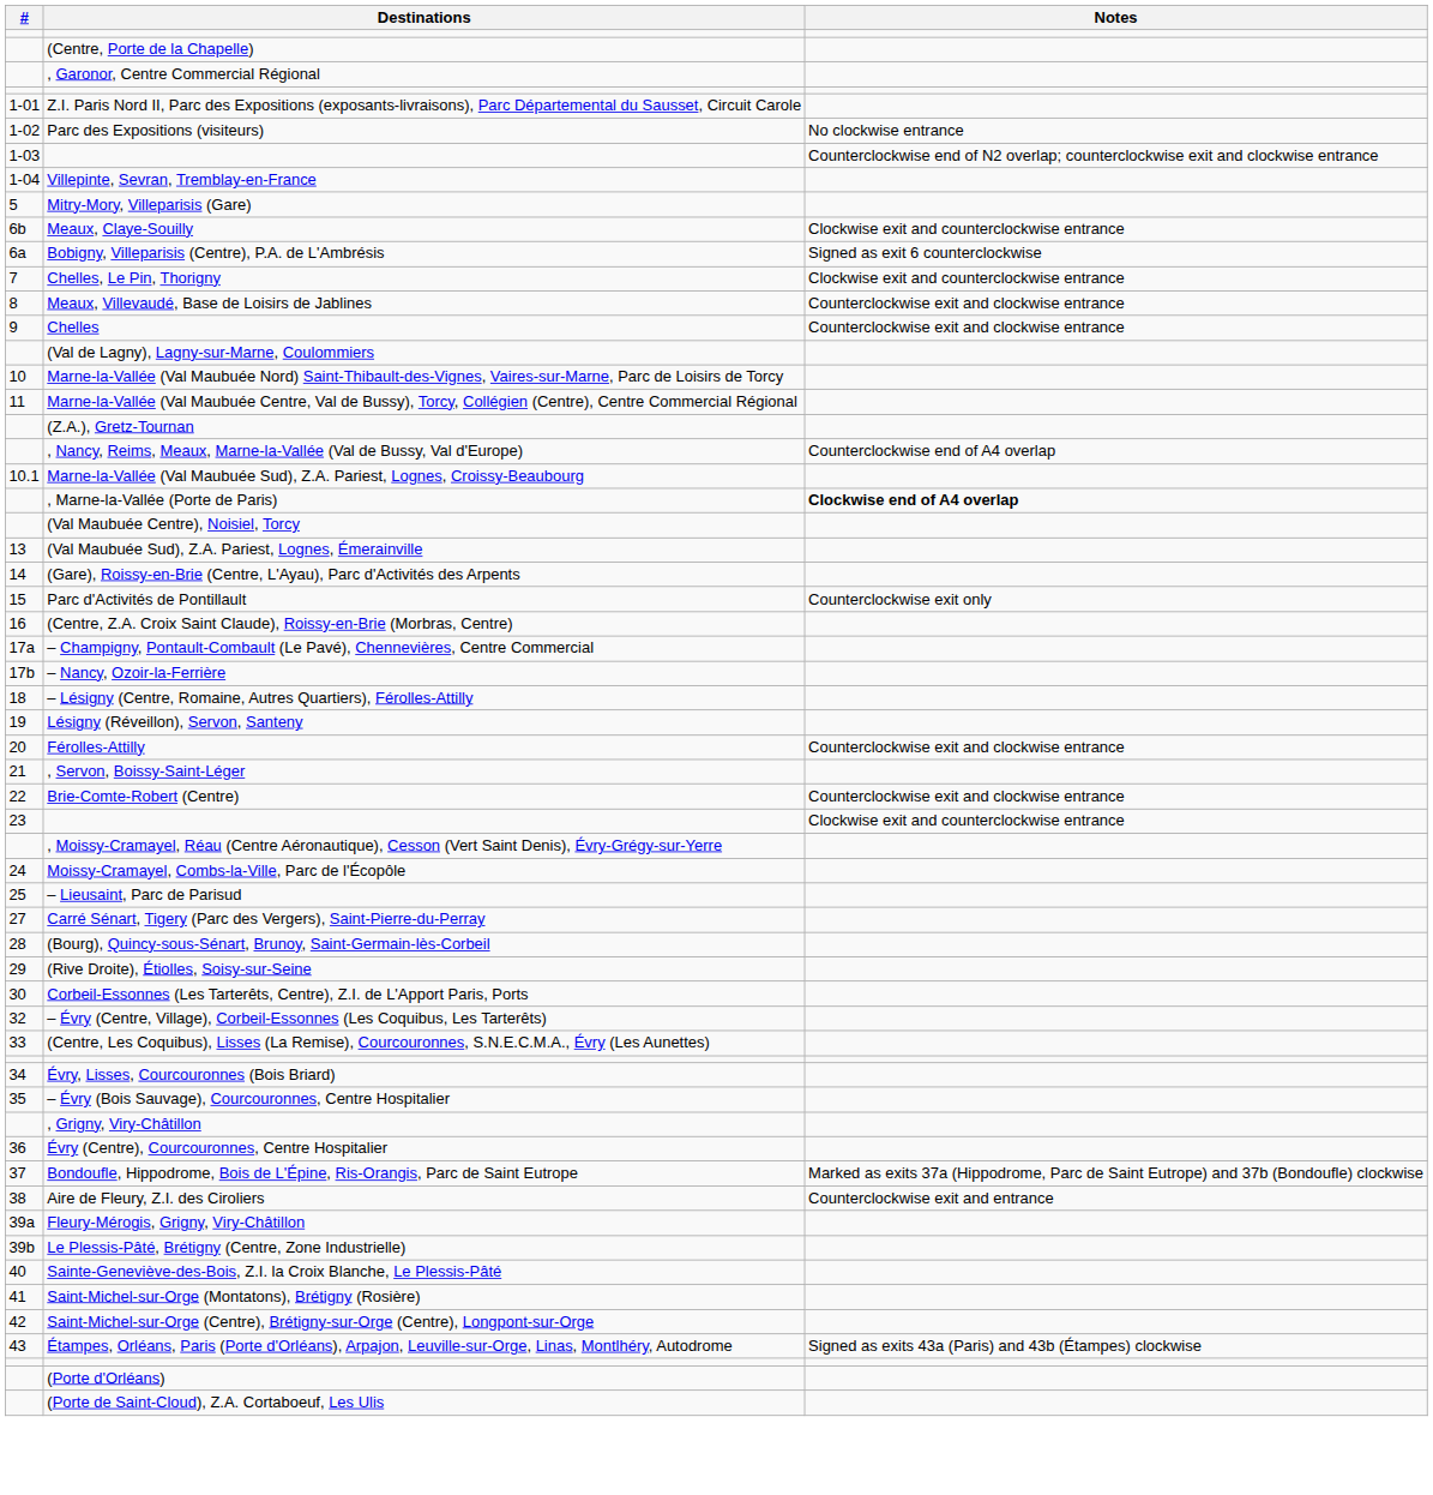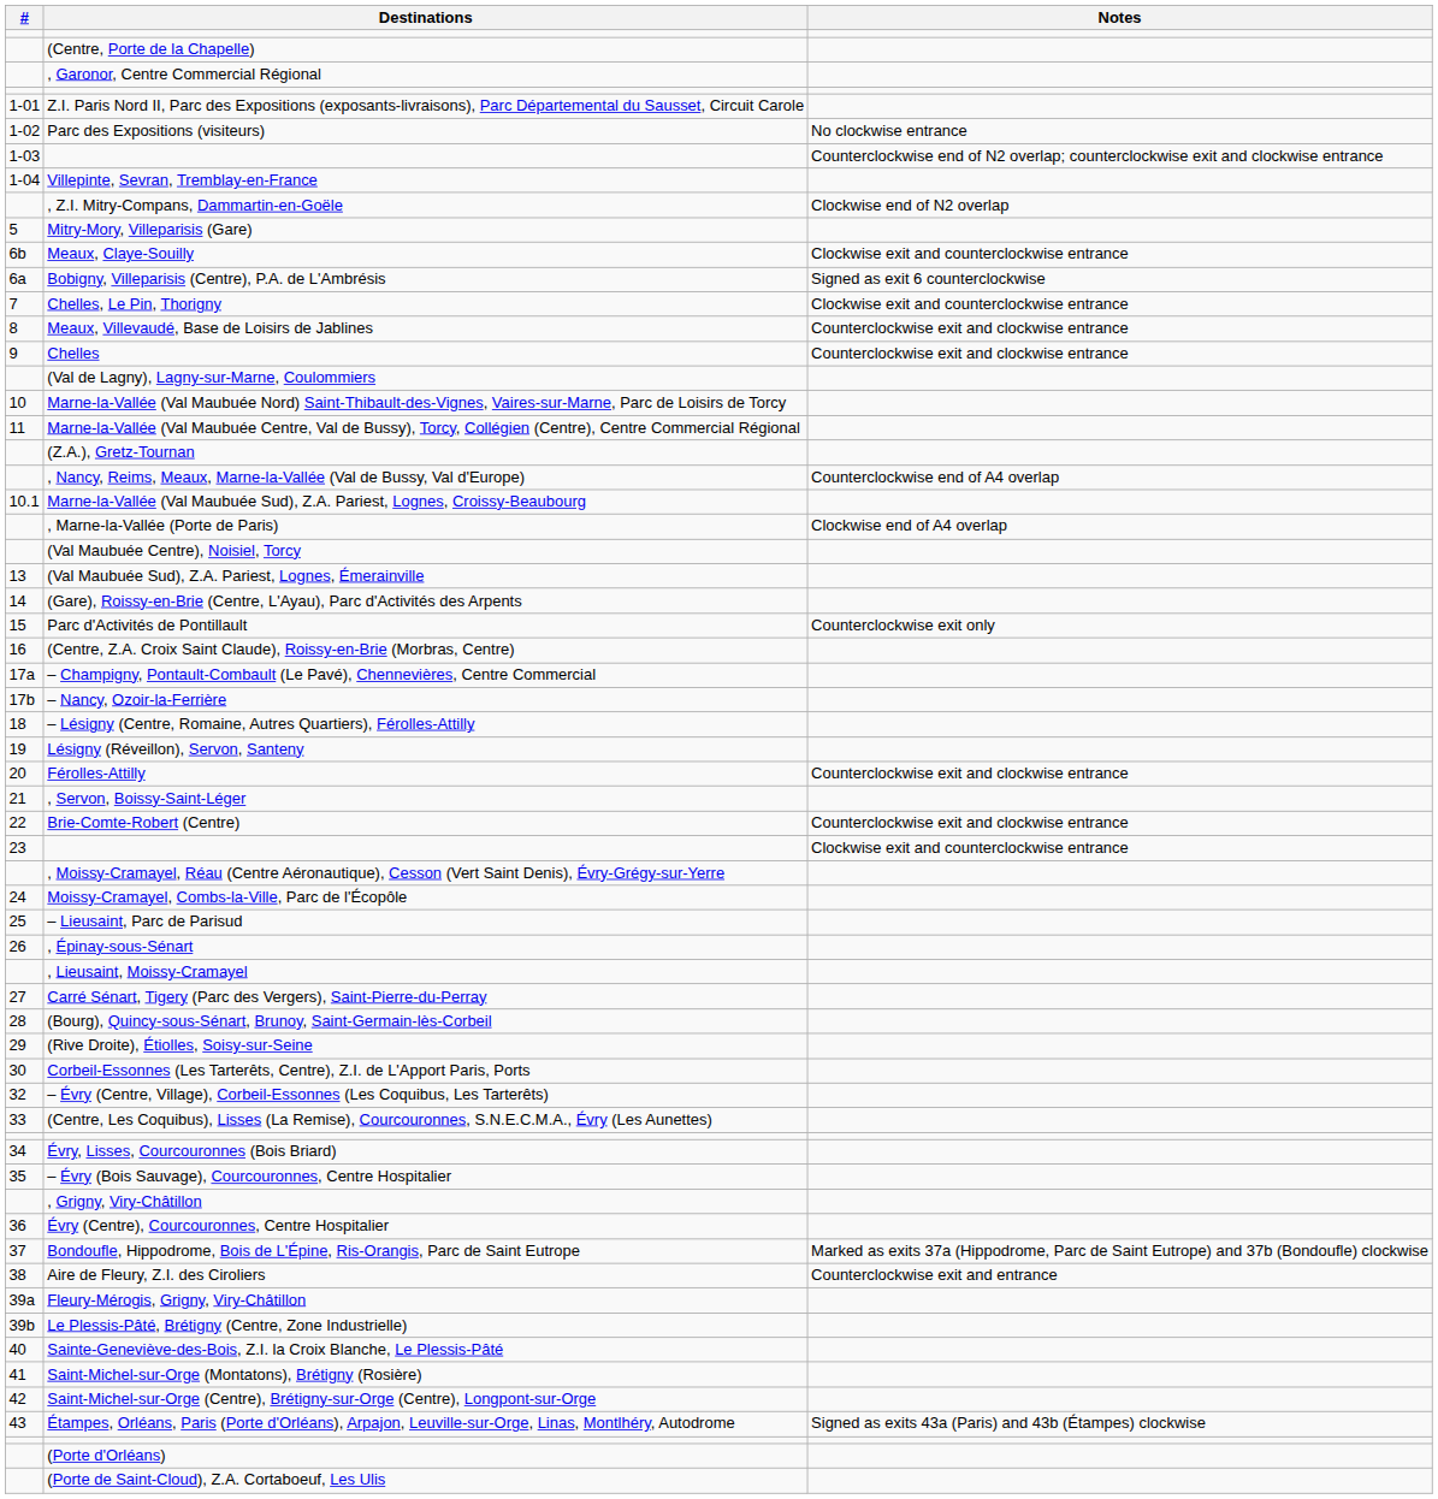+ row: , Z.I. Mitry-Compans, Dammartin-en-Goële | Clockwise end of N2 overlap
, Marne-la-Vallée (Porte de Paris) | Notes: bold -> normal
+ row: 26 | , Épinay-sous-Sénart
+ row: , Lieusaint, Moissy-Cramayel
